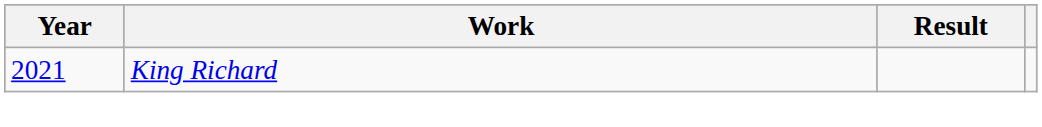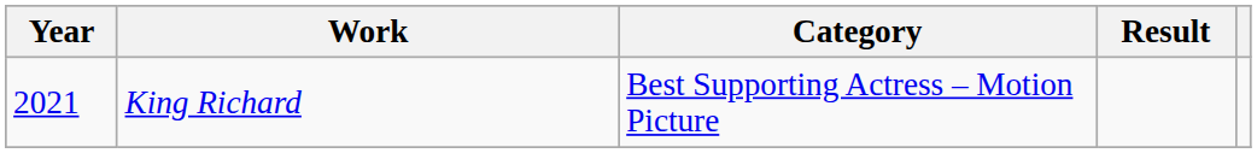+ column: Category | Best Supporting Actress – Motion Picture
